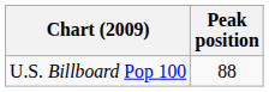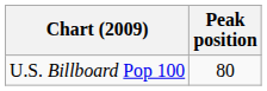U.S. Billboard Pop 100 | Peak position: 88 -> 80
